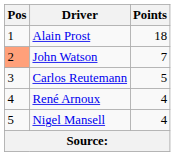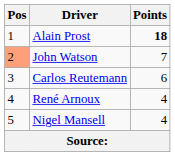Alain Prost | Points: normal -> bold
Carlos Reutemann | Points: 5 -> 6
